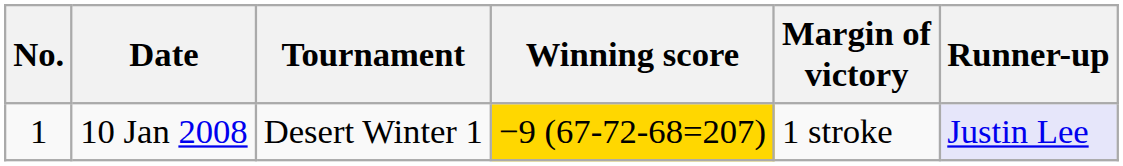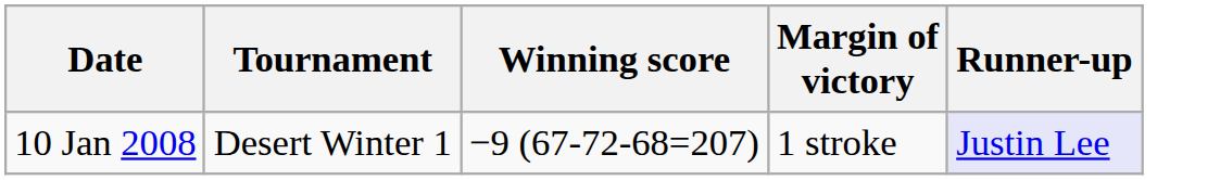- column: No. | 1
10 Jan 2008 | Winning score: gold background -> no background
